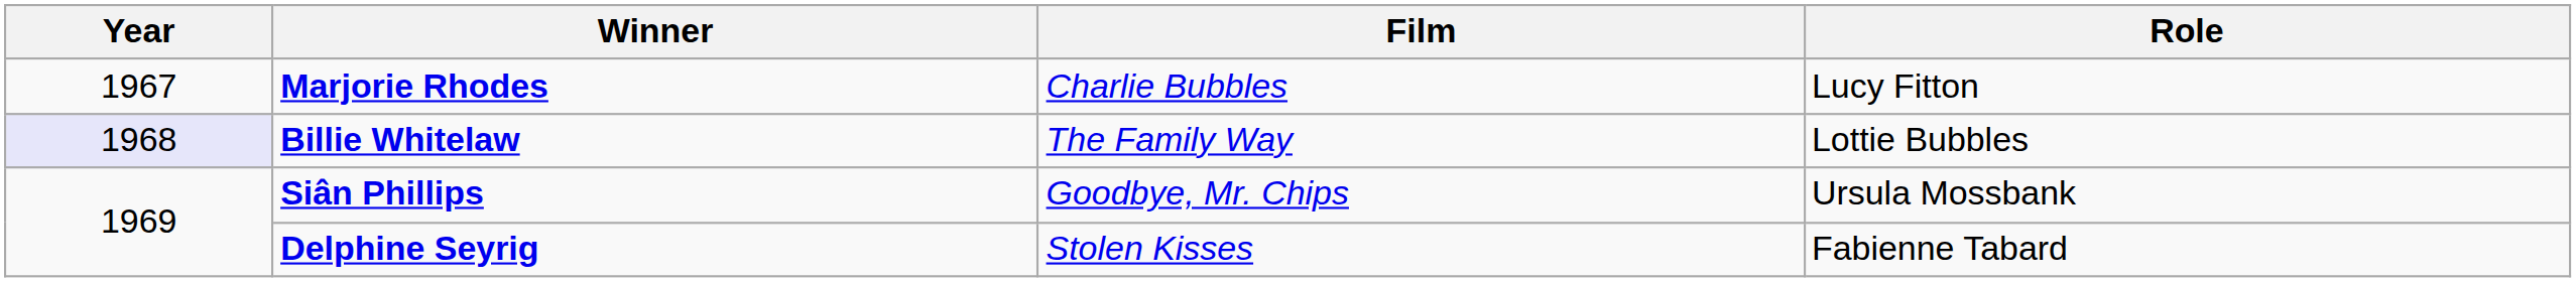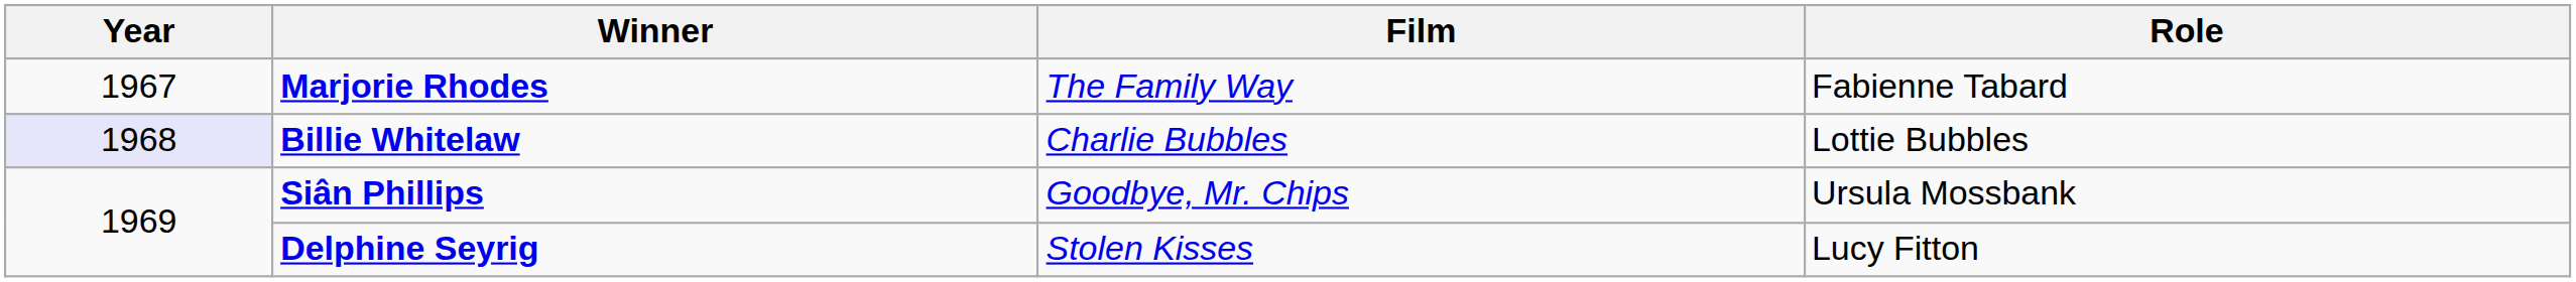Marjorie Rhodes | Film: Charlie Bubbles -> The Family Way
Marjorie Rhodes | Role: Lucy Fitton -> Fabienne Tabard
Billie Whitelaw | Film: The Family Way -> Charlie Bubbles
Delphine Seyrig | Role: Fabienne Tabard -> Lucy Fitton
